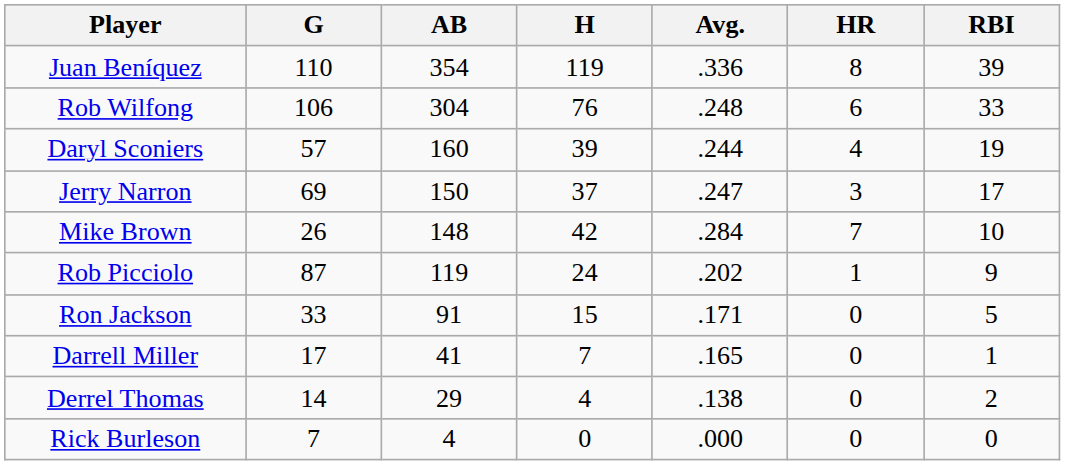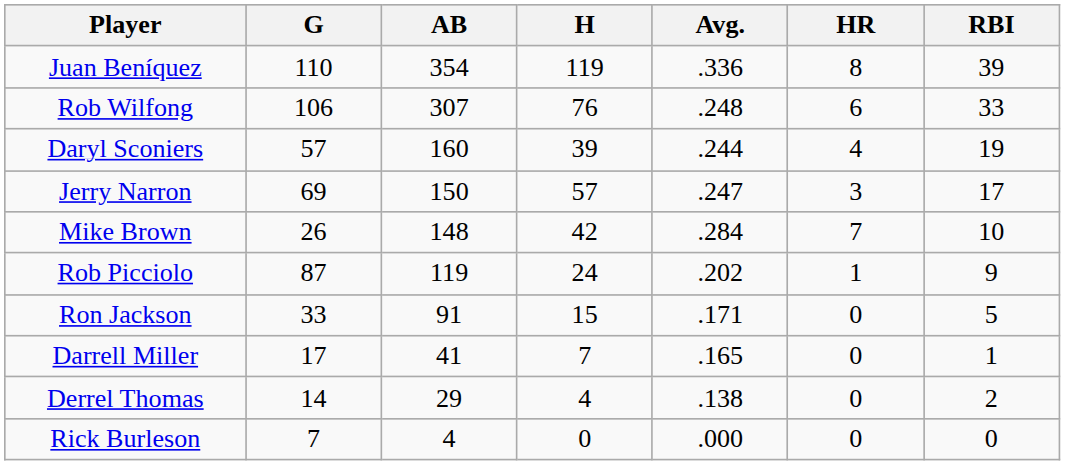Rob Wilfong | AB: 304 -> 307
Jerry Narron | H: 37 -> 57
